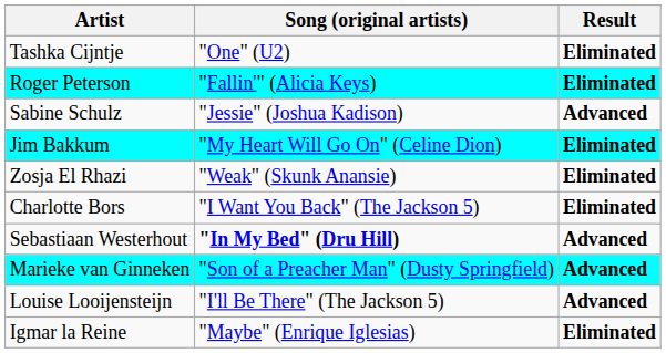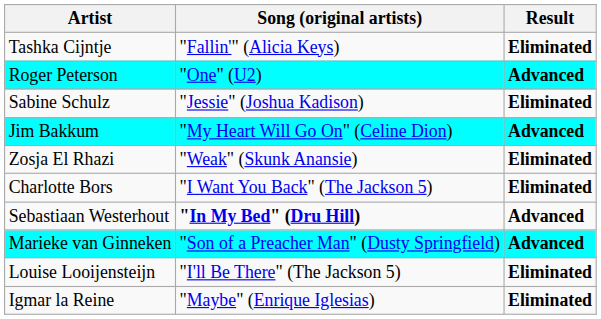Tashka Cijntje | Song (original artists): "One" (U2) -> "Fallin'" (Alicia Keys)
Roger Peterson | Song (original artists): "Fallin'" (Alicia Keys) -> "One" (U2)
Roger Peterson | Result: Eliminated -> Advanced
Sabine Schulz | Result: Advanced -> Eliminated
Jim Bakkum | Result: Eliminated -> Advanced
Louise Looijensteijn | Result: Advanced -> Eliminated
